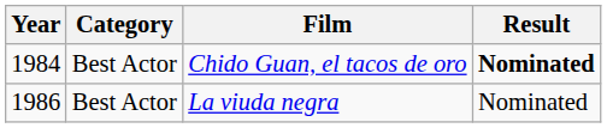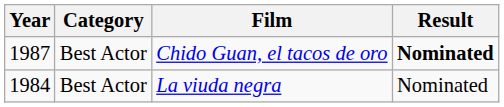Chido Guan, el tacos de oro | Year: 1984 -> 1987
La viuda negra | Year: 1986 -> 1984
